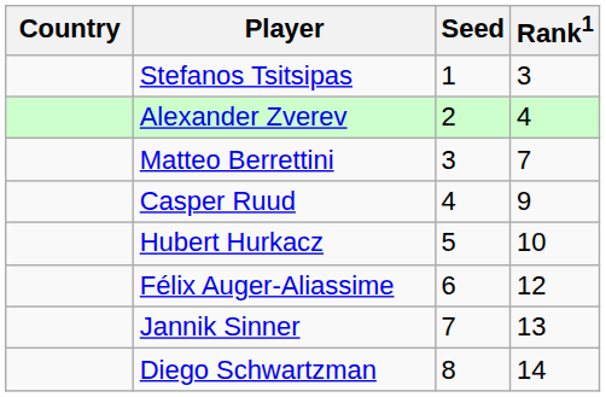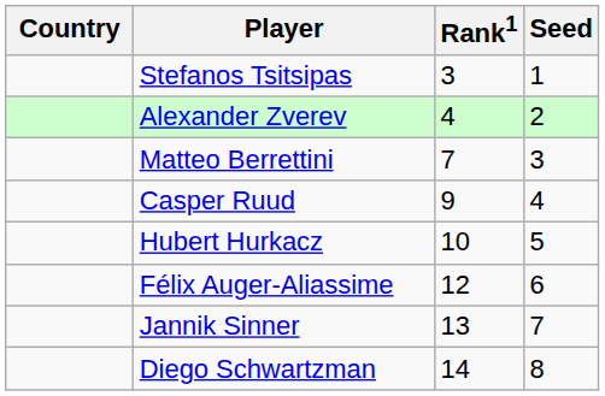columns swapped: Rank1 <-> Seed
